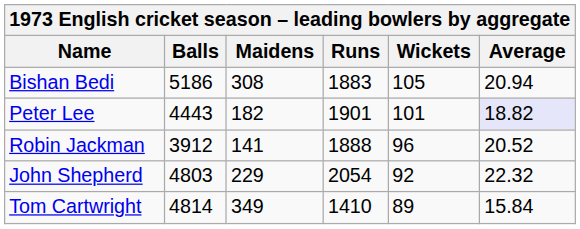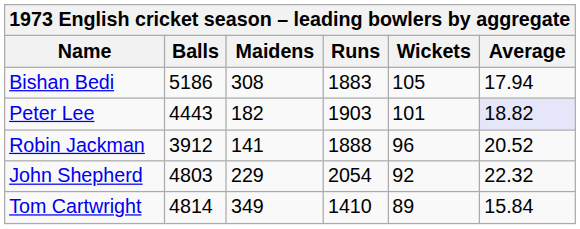Bishan Bedi | Average: 20.94 -> 17.94
Peter Lee | Runs: 1901 -> 1903
